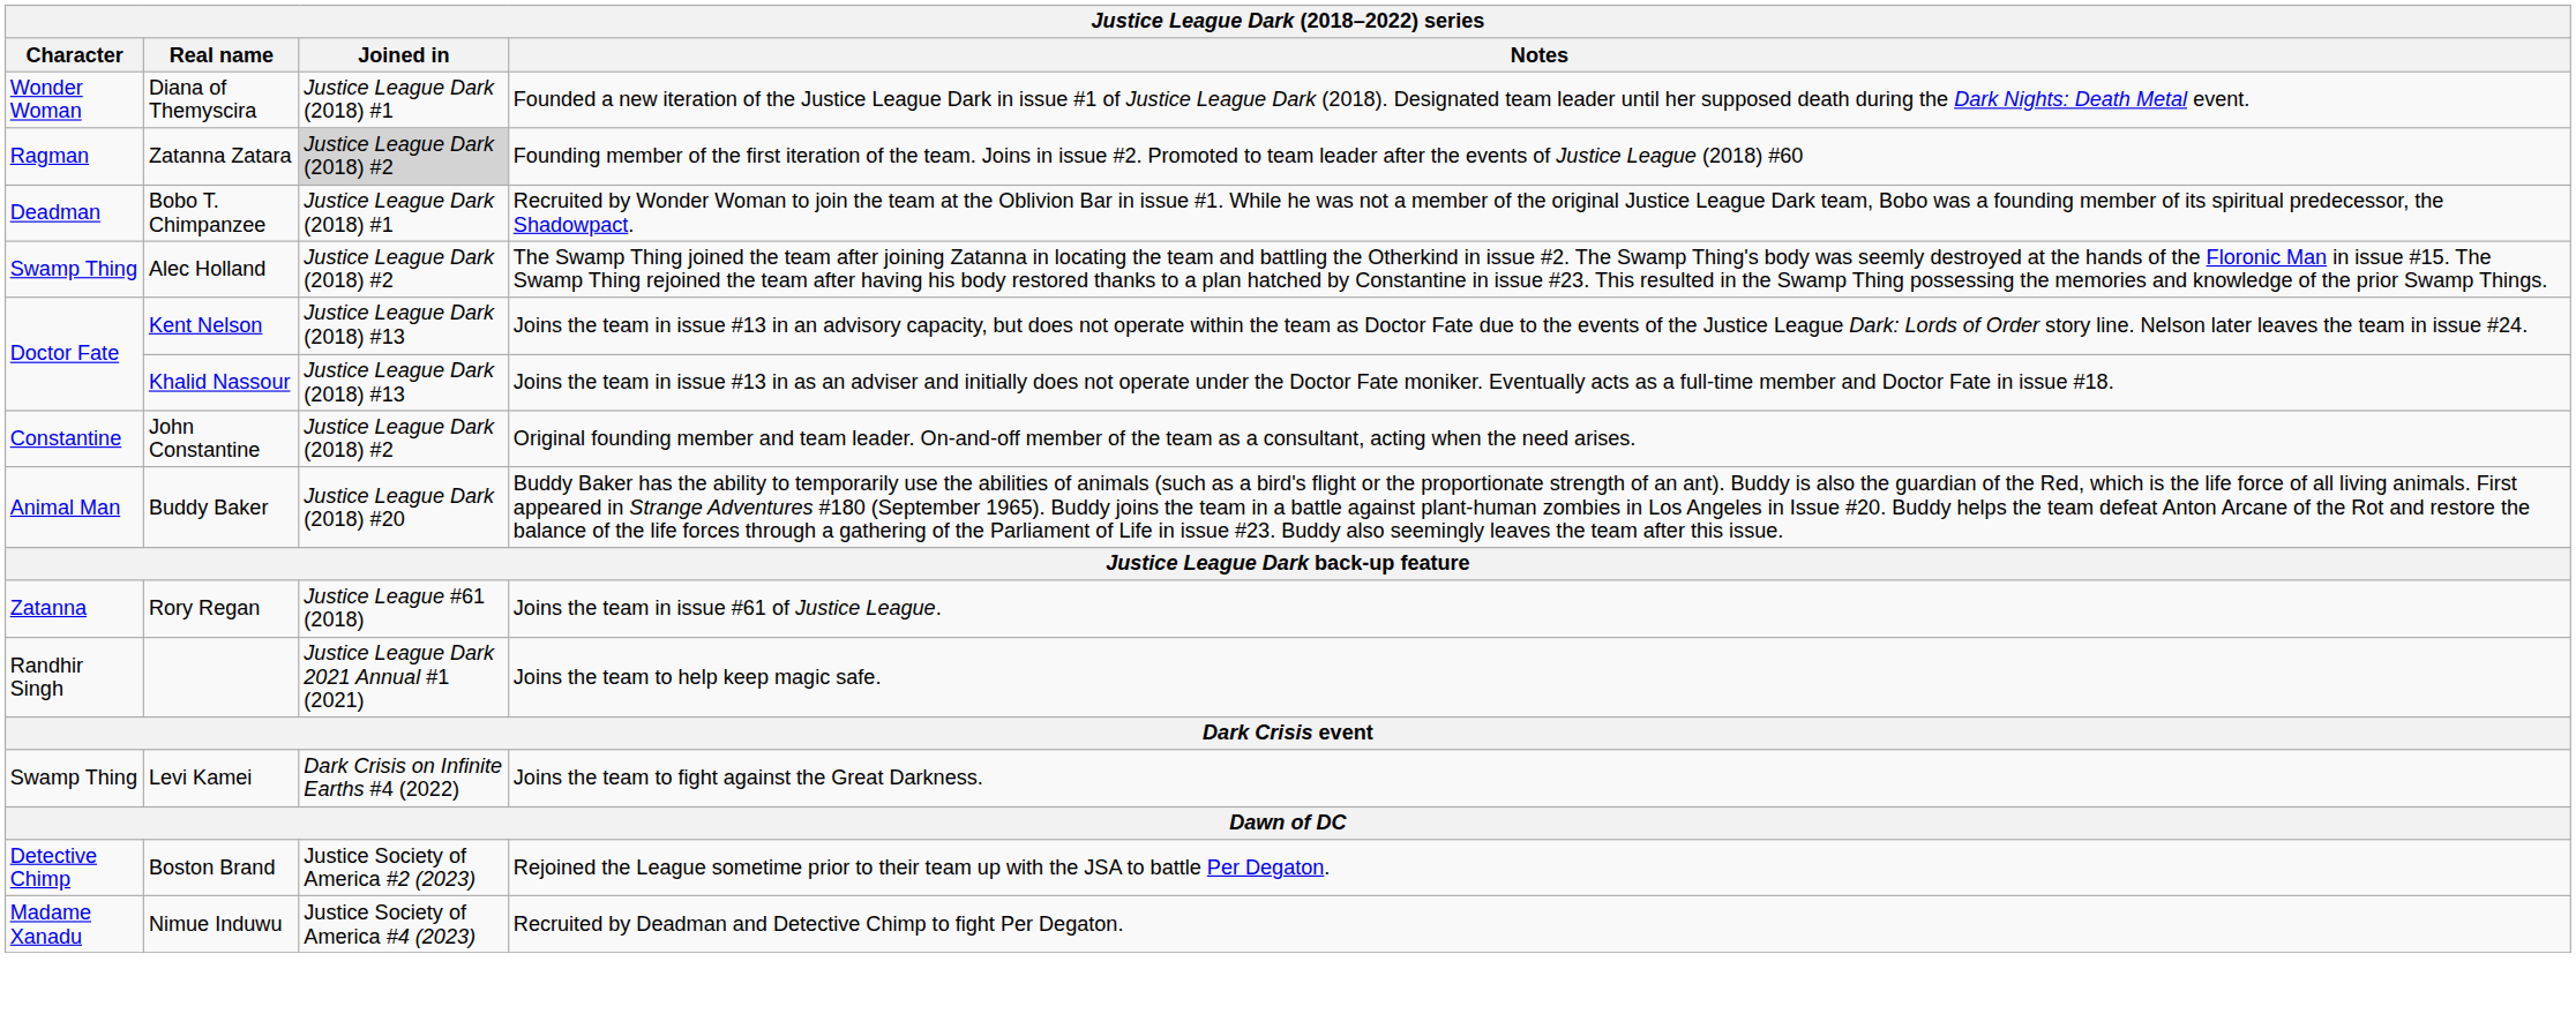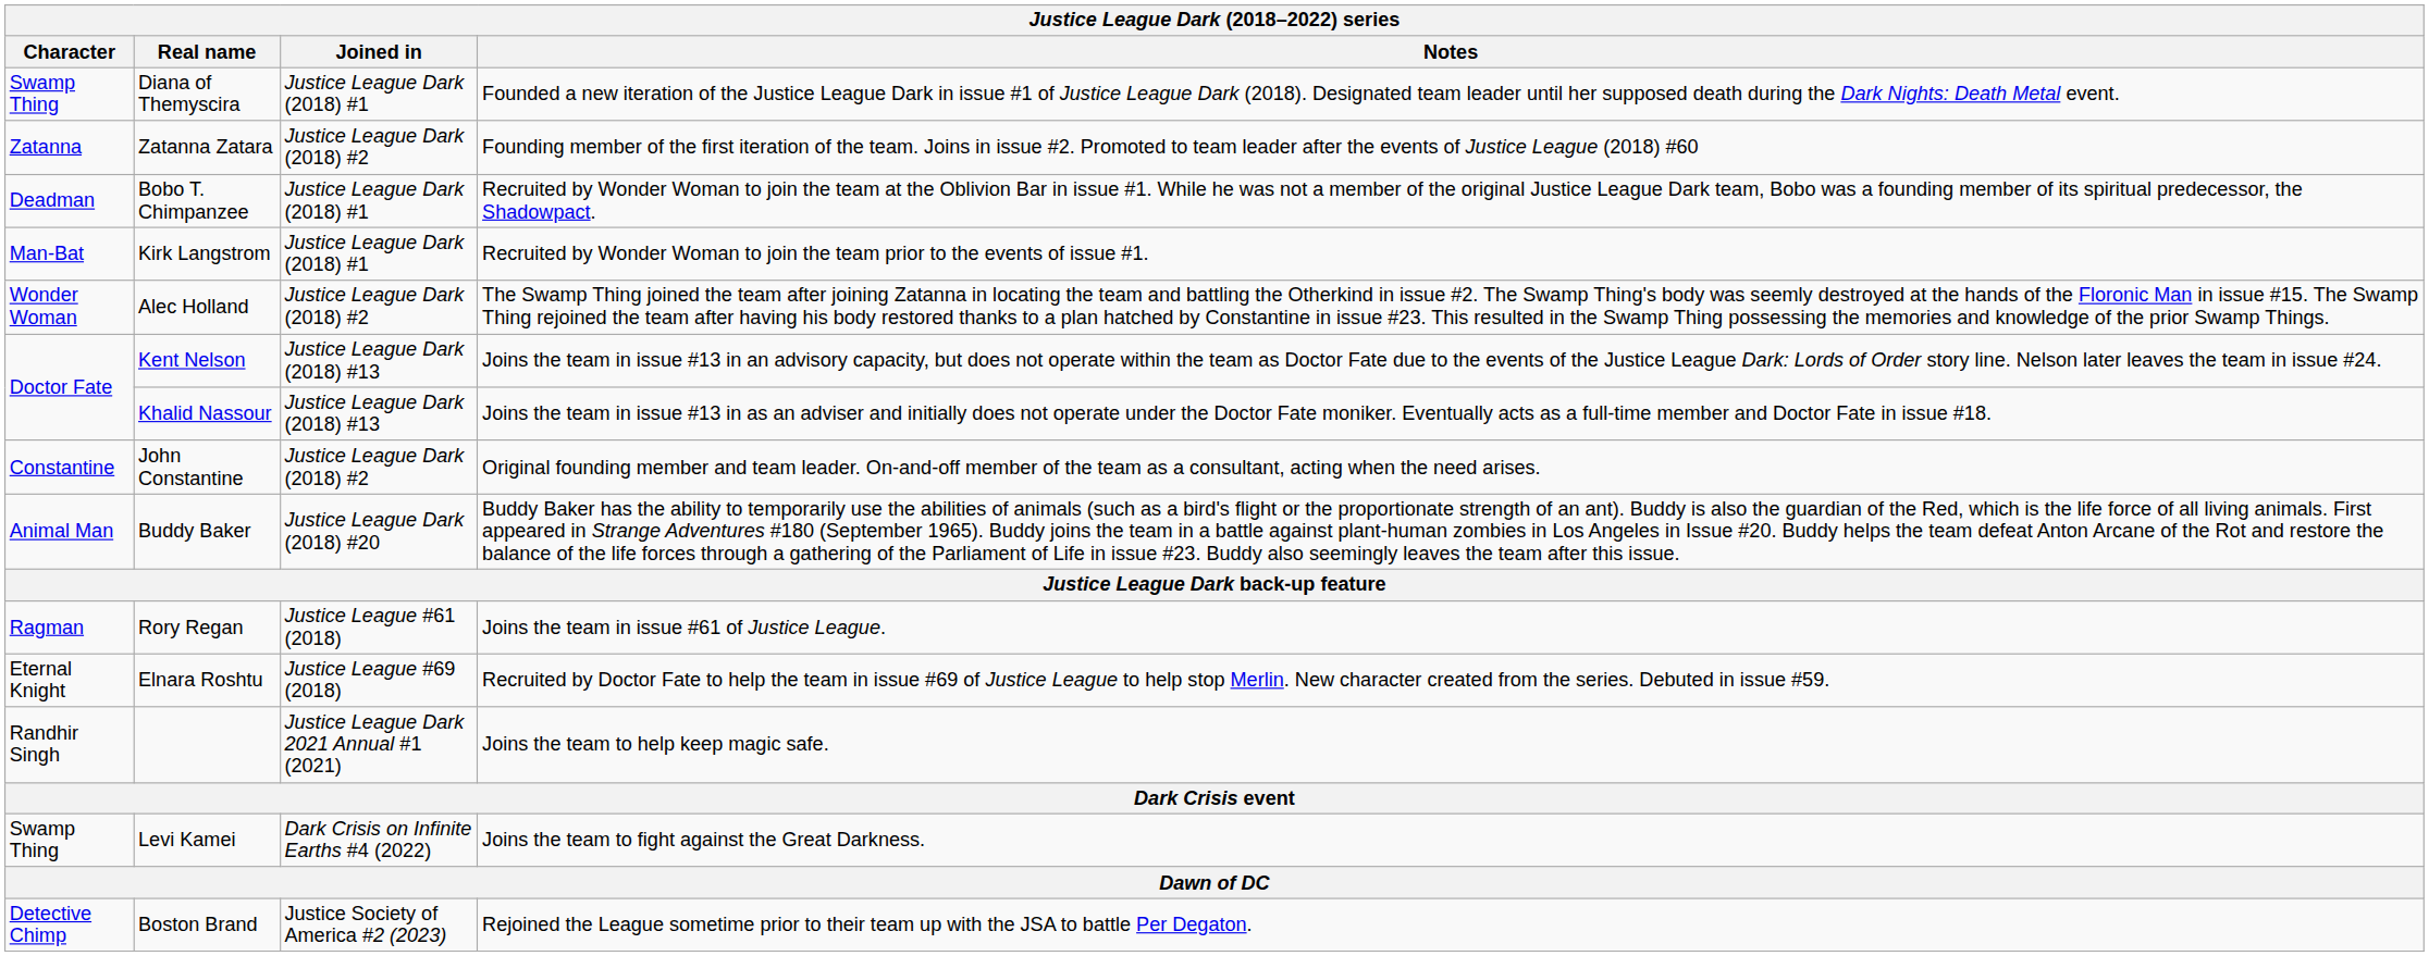Diana of Themyscira | Character: Wonder Woman -> Swamp Thing
Zatanna Zatara | Character: Ragman -> Zatanna
Zatanna Zatara | Joined in: lightgrey background -> no background
+ row: Man-Bat | Kirk Langstrom | Justice League Dark (2018) #1 | Recruited by Wonder Woman to join the team prior to the events of issue #1.
Alec Holland | Character: Swamp Thing -> Wonder Woman
Rory Regan | Character: Zatanna -> Ragman
+ row: Eternal Knight | Elnara Roshtu | Justice League #69 (2018) | Recruited by Doctor Fate to help the team in issue #69 of Justice League to help stop Merlin. New character created from the series. Debuted in issue #59.
- row: Madame Xanadu | Nimue Induwu | Justice Society of America #4 (2023) | Recruited by Deadman and Detective Chimp to fight Per Degaton.
